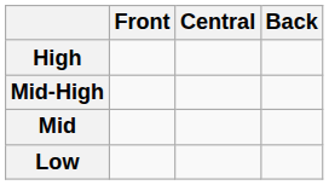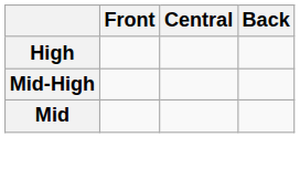- row: Low
